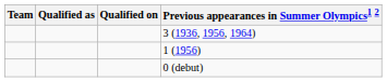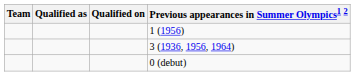rows swapped: 3 (1936, 1956, 1964) <-> 1 (1956)
